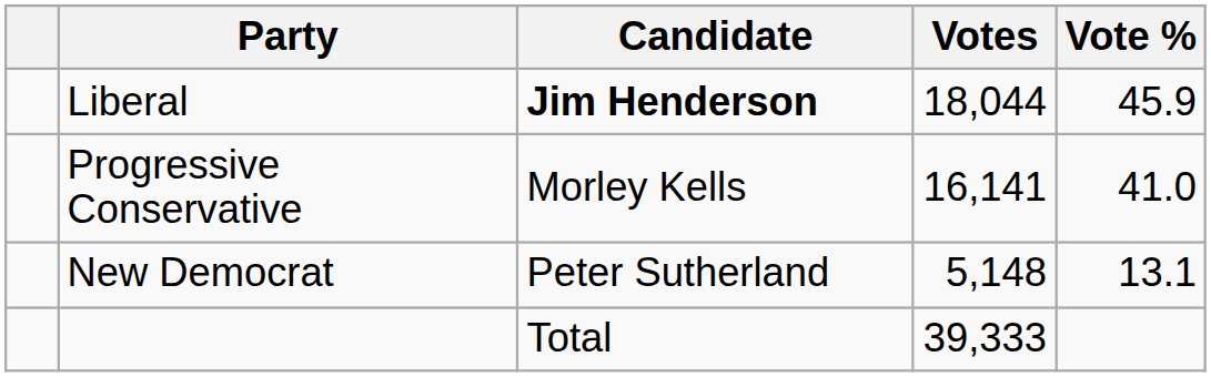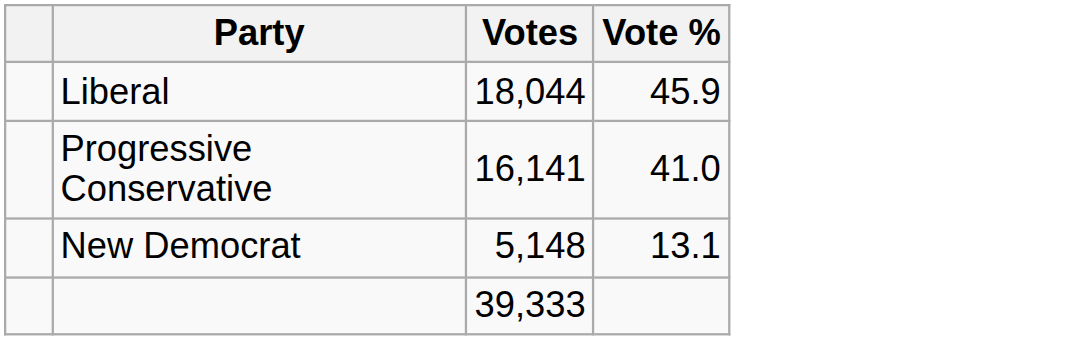- column: Candidate | Jim Henderson | Morley Kells | Peter Sutherland | Total
